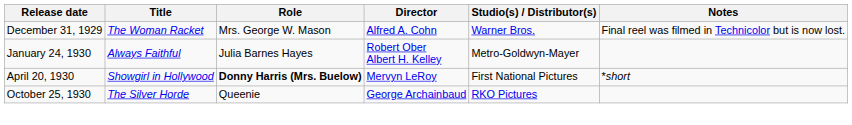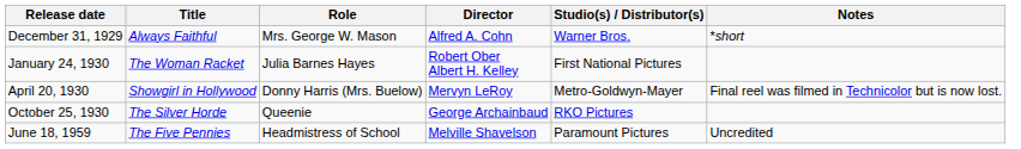December 31, 1929 | Title: The Woman Racket -> Always Faithful
December 31, 1929 | Notes: Final reel was filmed in Technicolor but is now lost. -> *short
January 24, 1930 | Title: Always Faithful -> The Woman Racket
January 24, 1930 | Studio(s) / Distributor(s): Metro-Goldwyn-Mayer -> First National Pictures
April 20, 1930 | Role: bold -> normal
April 20, 1930 | Studio(s) / Distributor(s): First National Pictures -> Metro-Goldwyn-Mayer
April 20, 1930 | Notes: *short -> Final reel was filmed in Technicolor but is now lost.
+ row: June 18, 1959 | The Five Pennies | Headmistress of School | Melville Shavelson | Paramount Pictures | Uncredited
